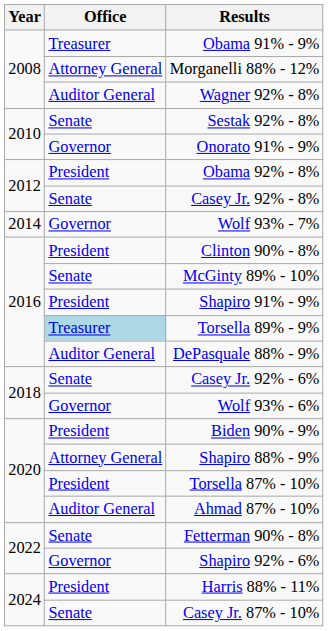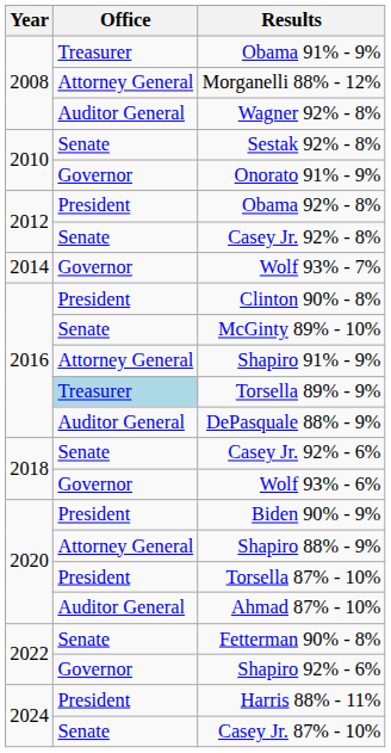Shapiro 91% - 9% | Office: President -> Attorney General
